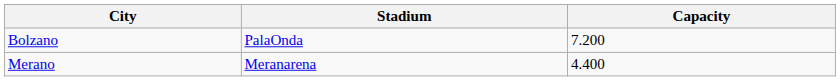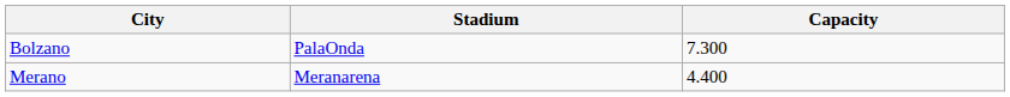Bolzano | Capacity: 7.200 -> 7.300
